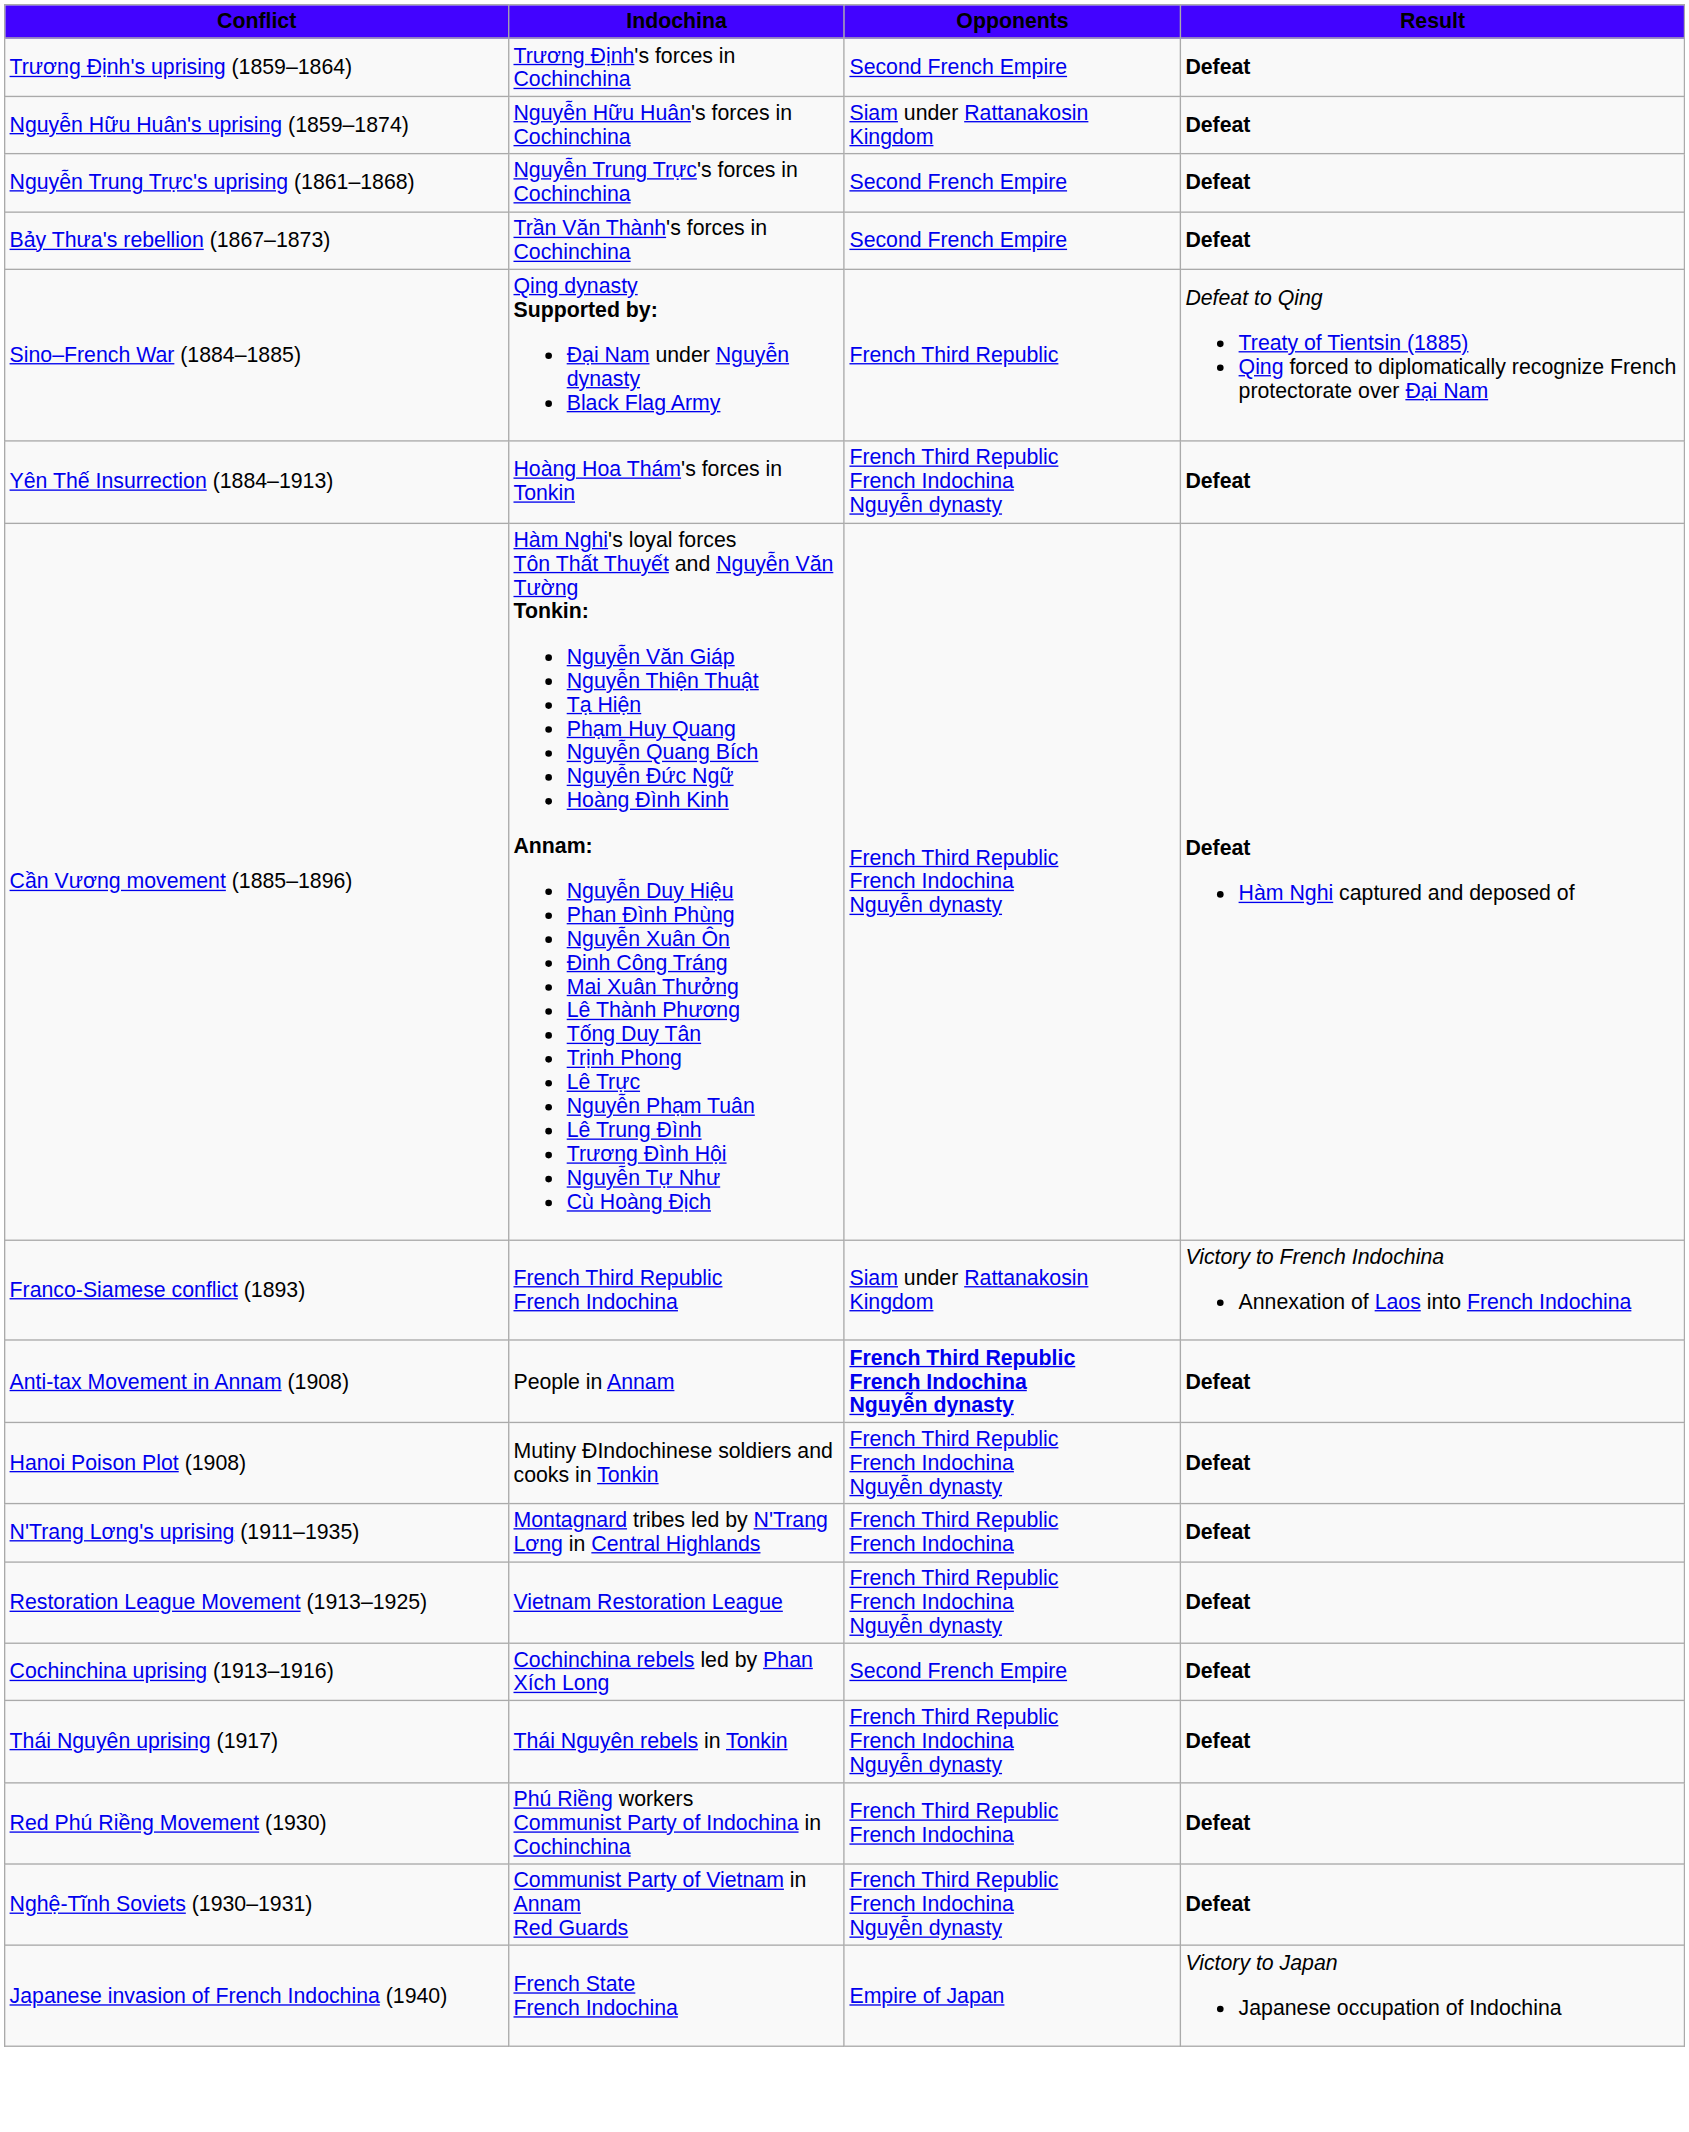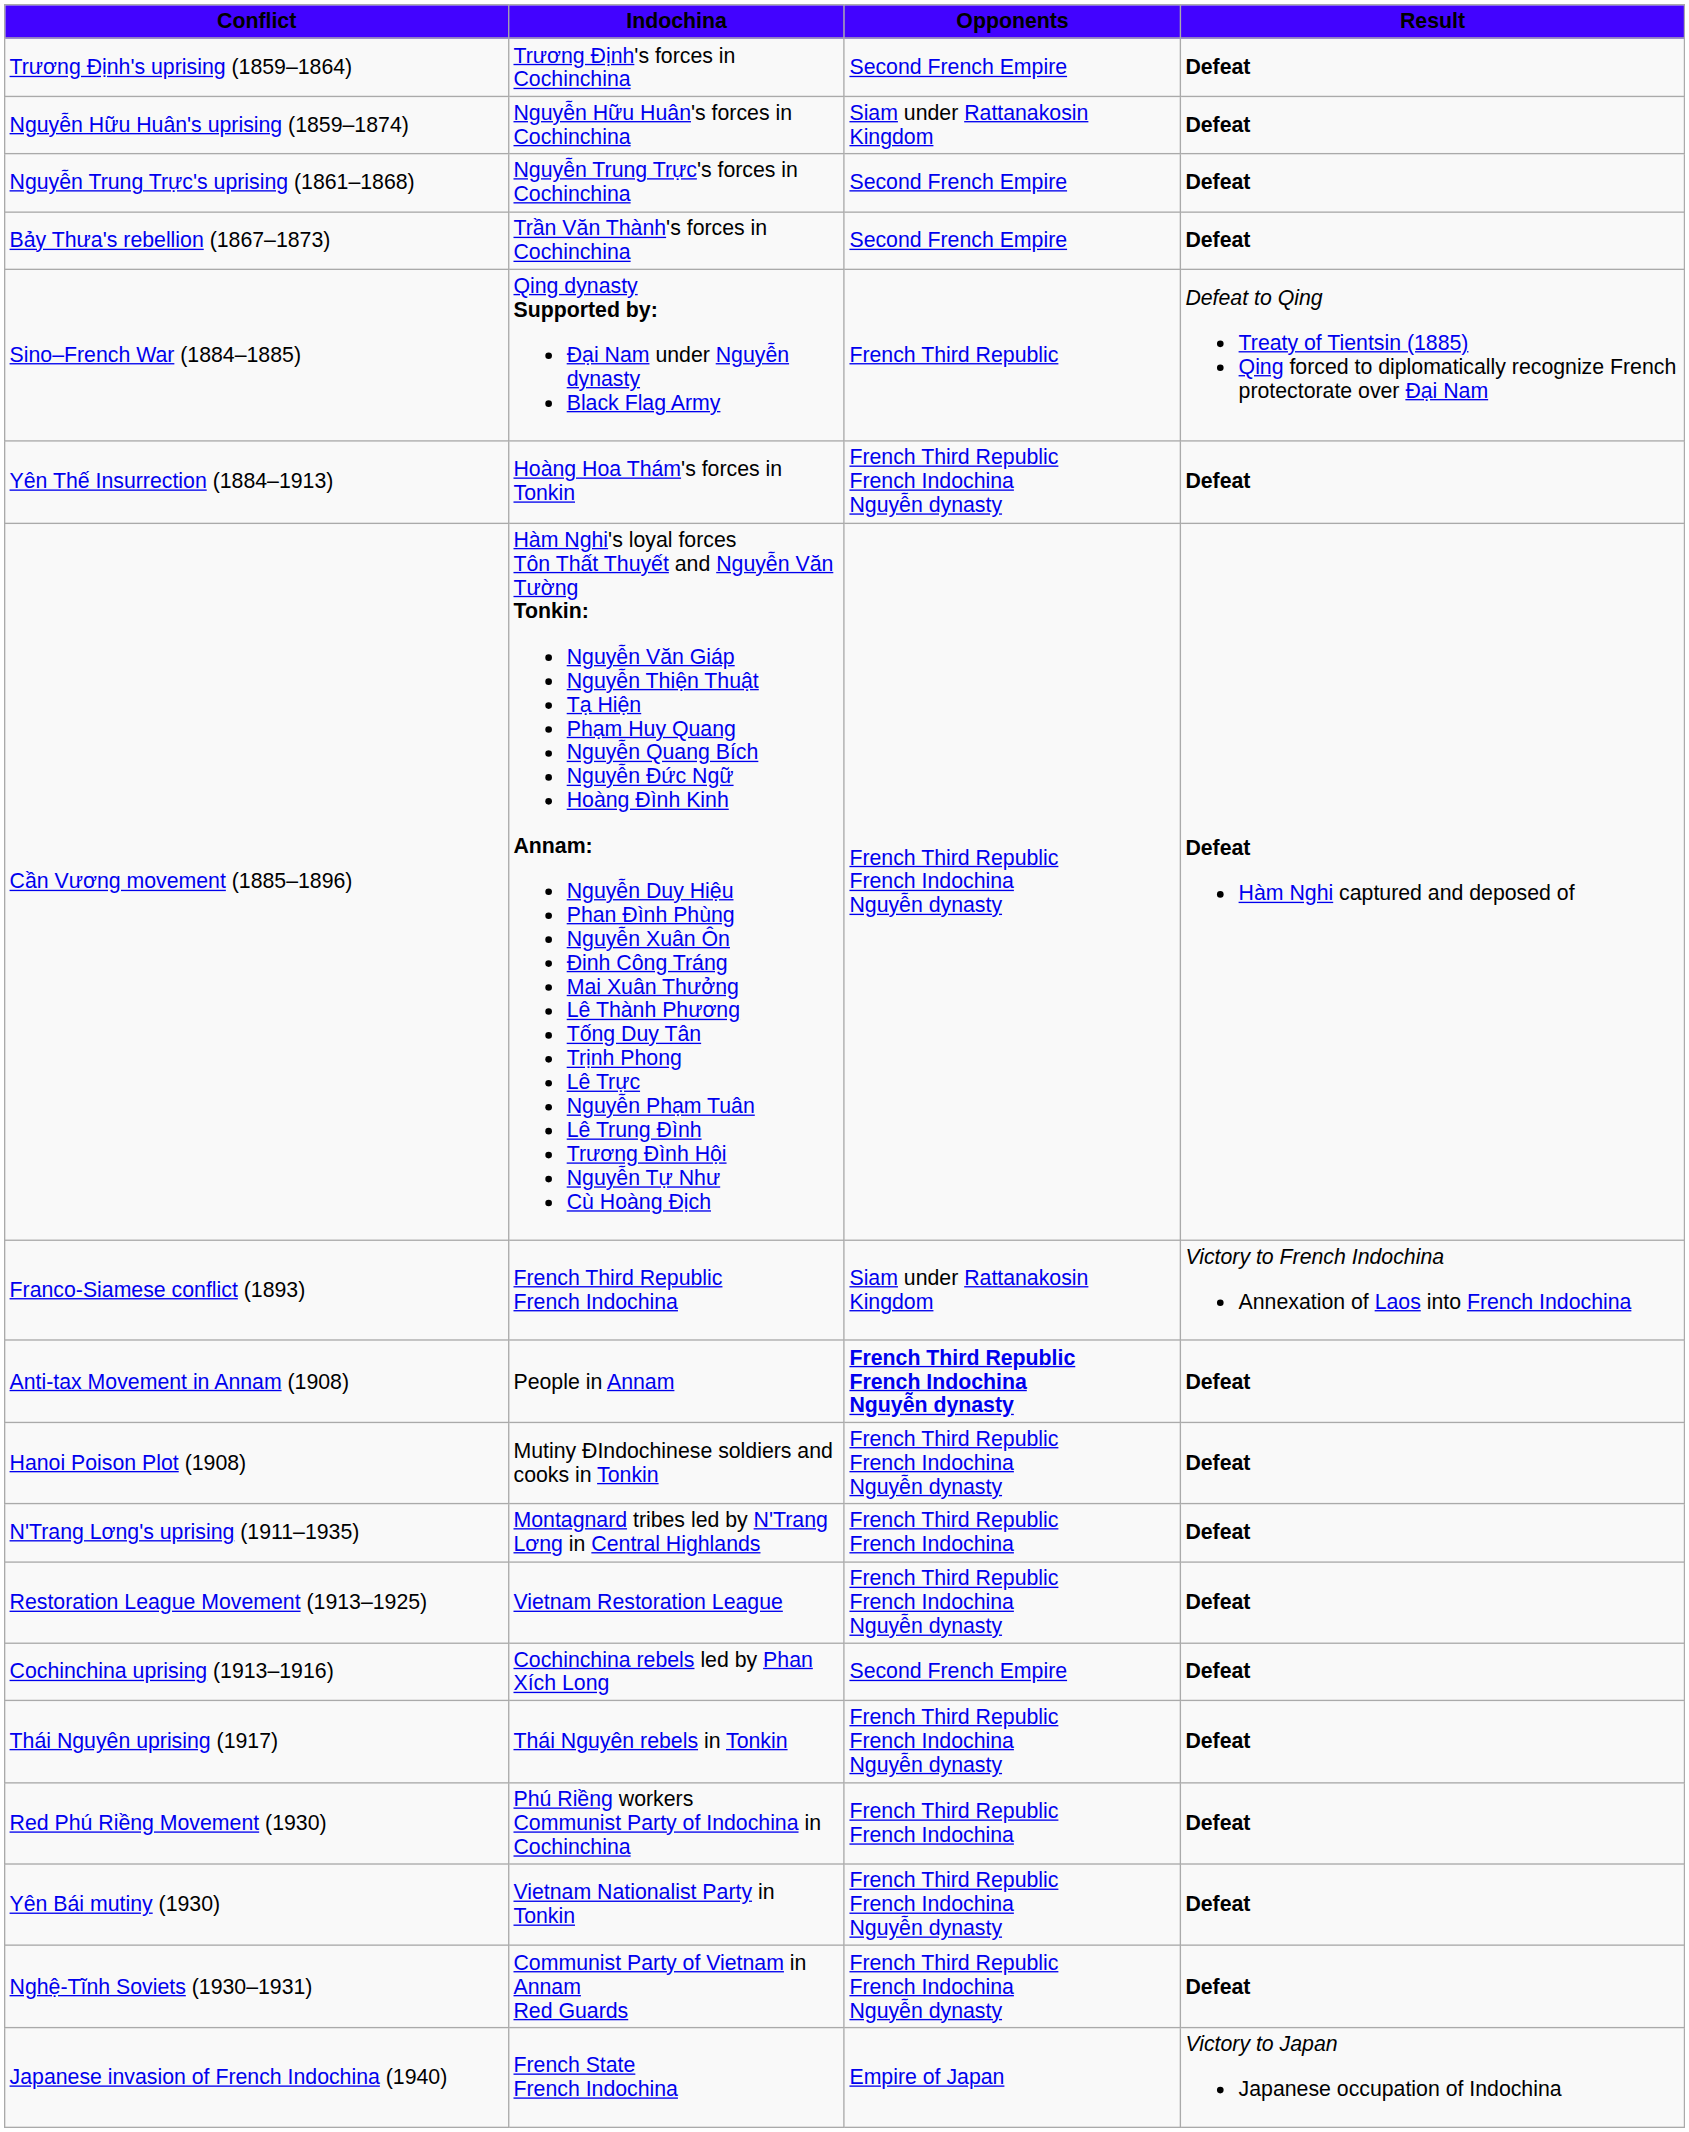+ row: Yên Bái mutiny (1930) | Vietnam Nationalist Party in Tonkin | French Third Republic French Indochina Nguyễn dynasty | Defeat
